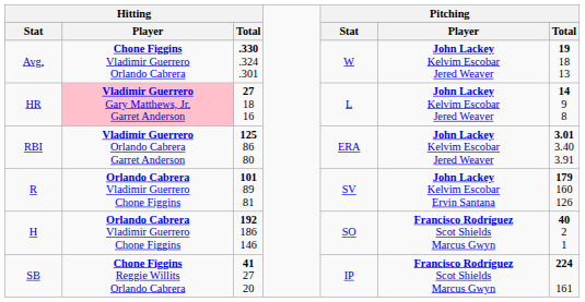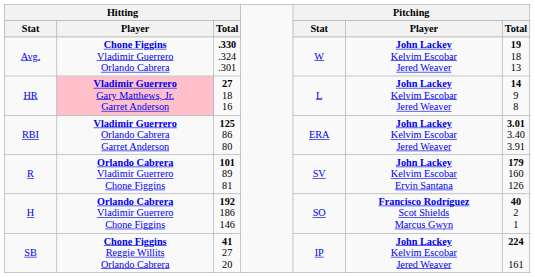SB | Pitching / Player: Francisco Rodríguez Scot Shields Marcus Gwyn -> John Lackey Kelvim Escobar Jered Weaver
